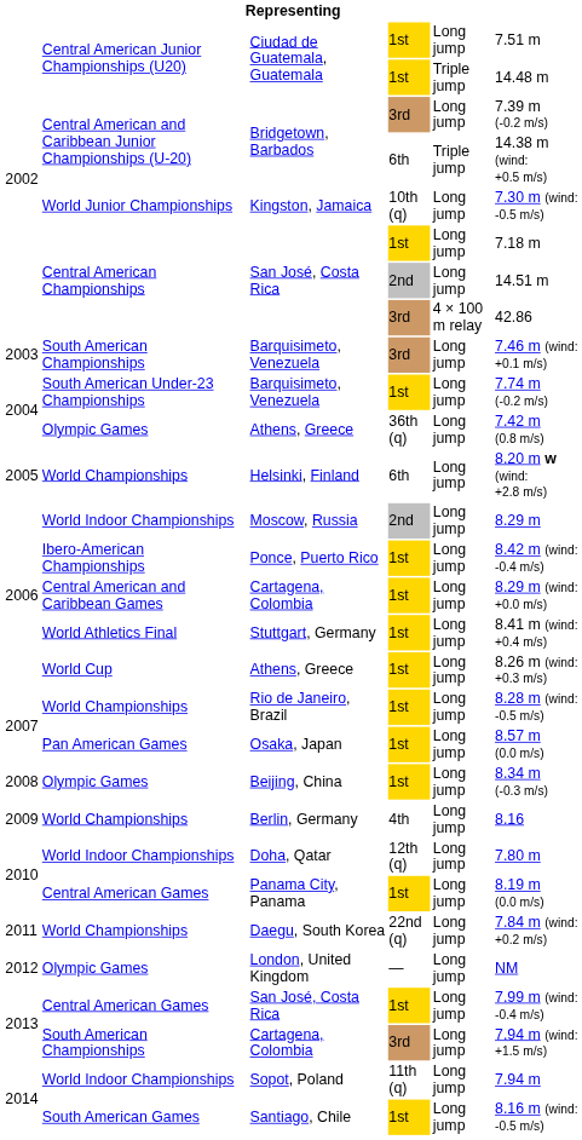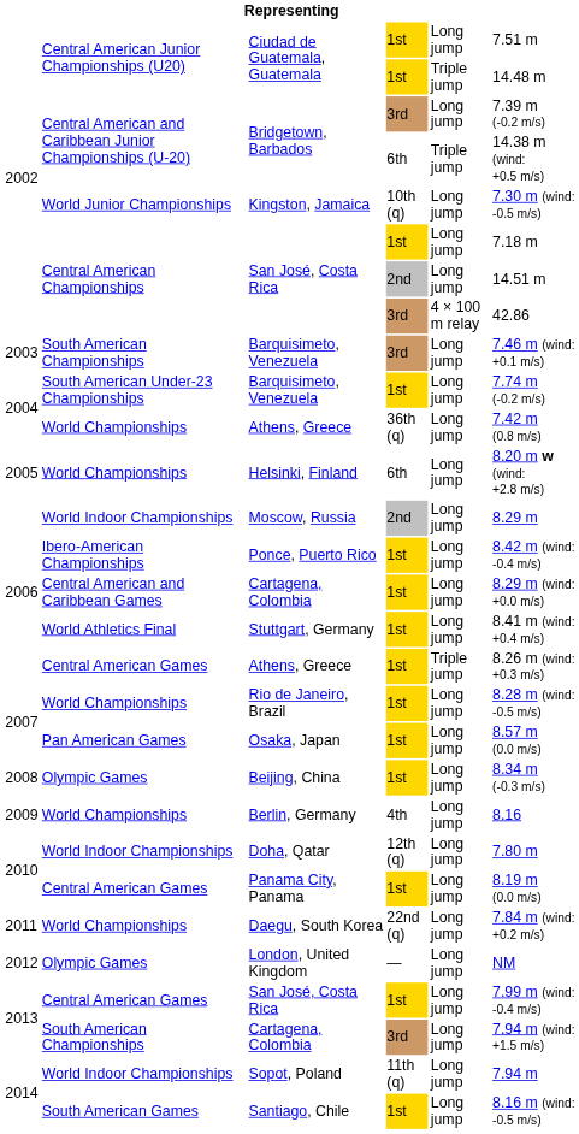Athens, Greece / 36th (q) | column 2: Olympic Games -> World Championships
Athens, Greece / 1st | column 2: World Cup -> Central American Games
Athens, Greece / 1st | column 5: Long jump -> Triple jump
